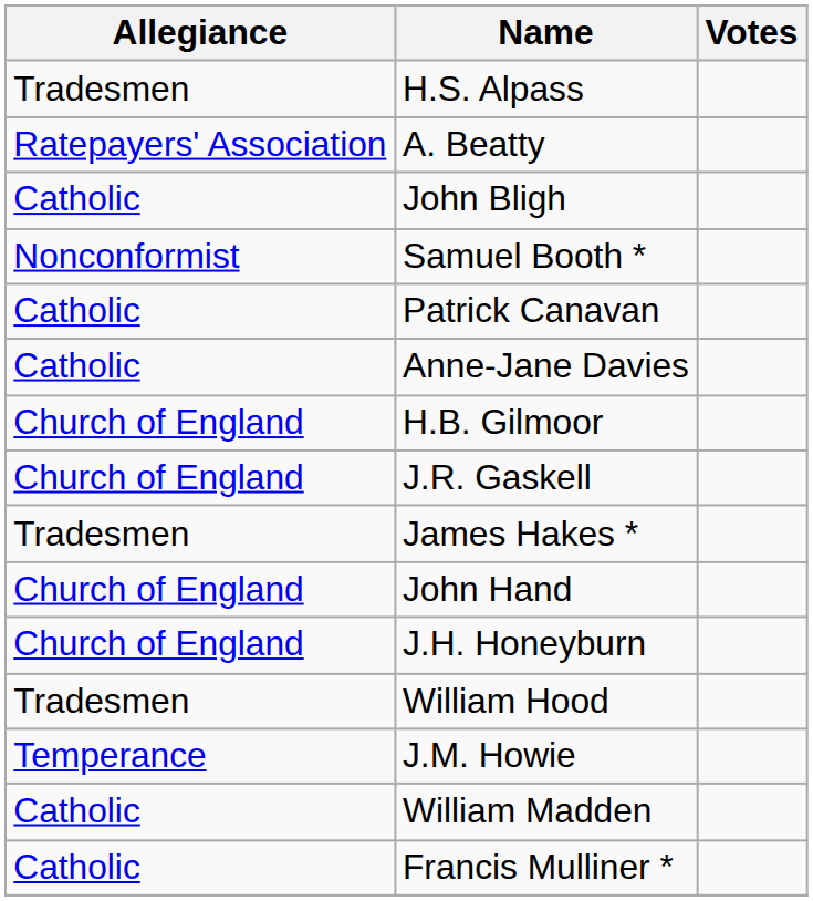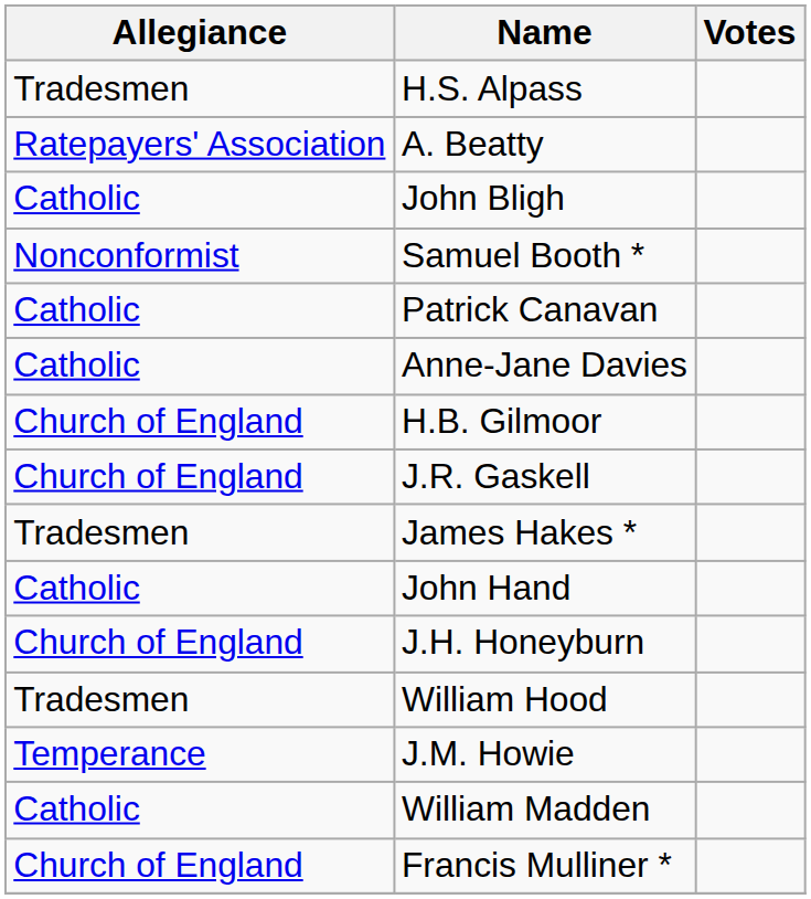John Hand | Allegiance: Church of England -> Catholic
Francis Mulliner * | Allegiance: Catholic -> Church of England
